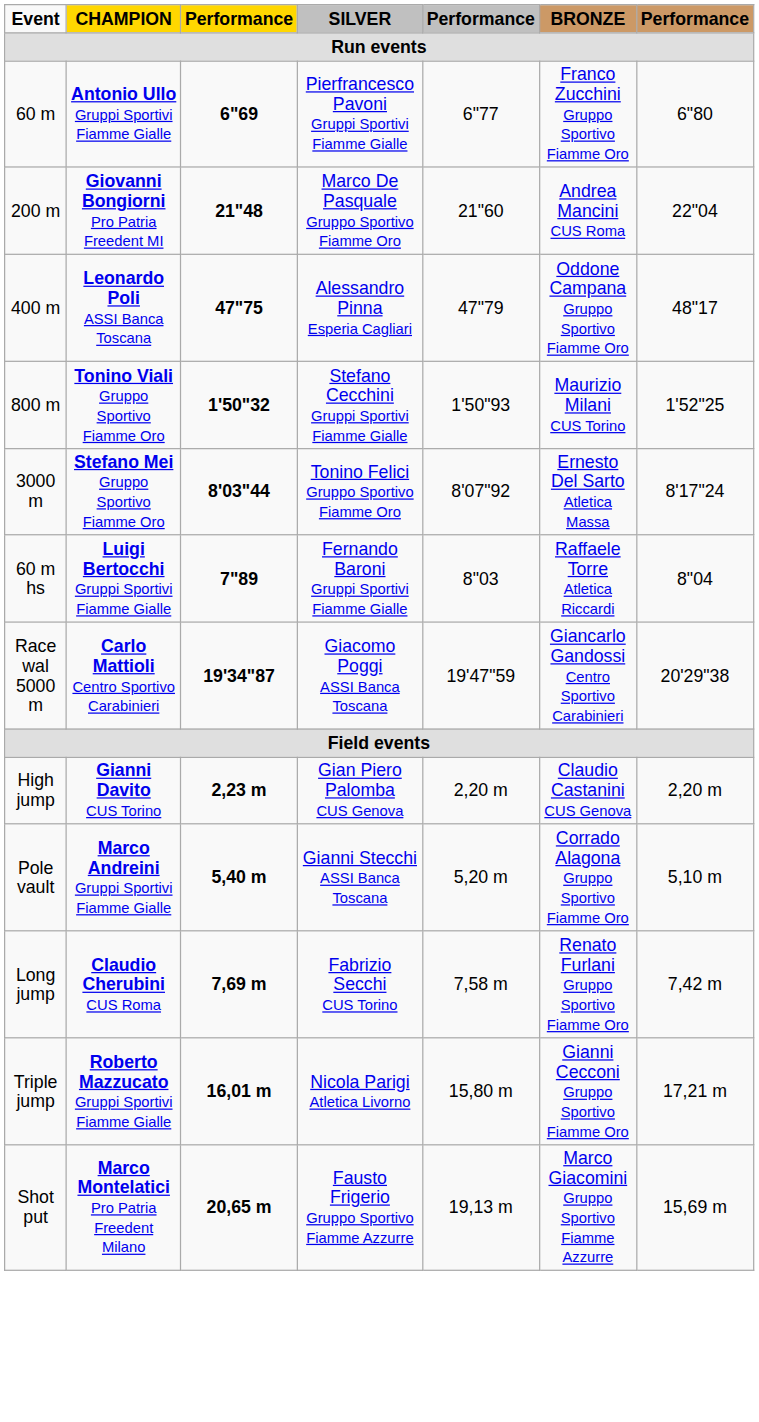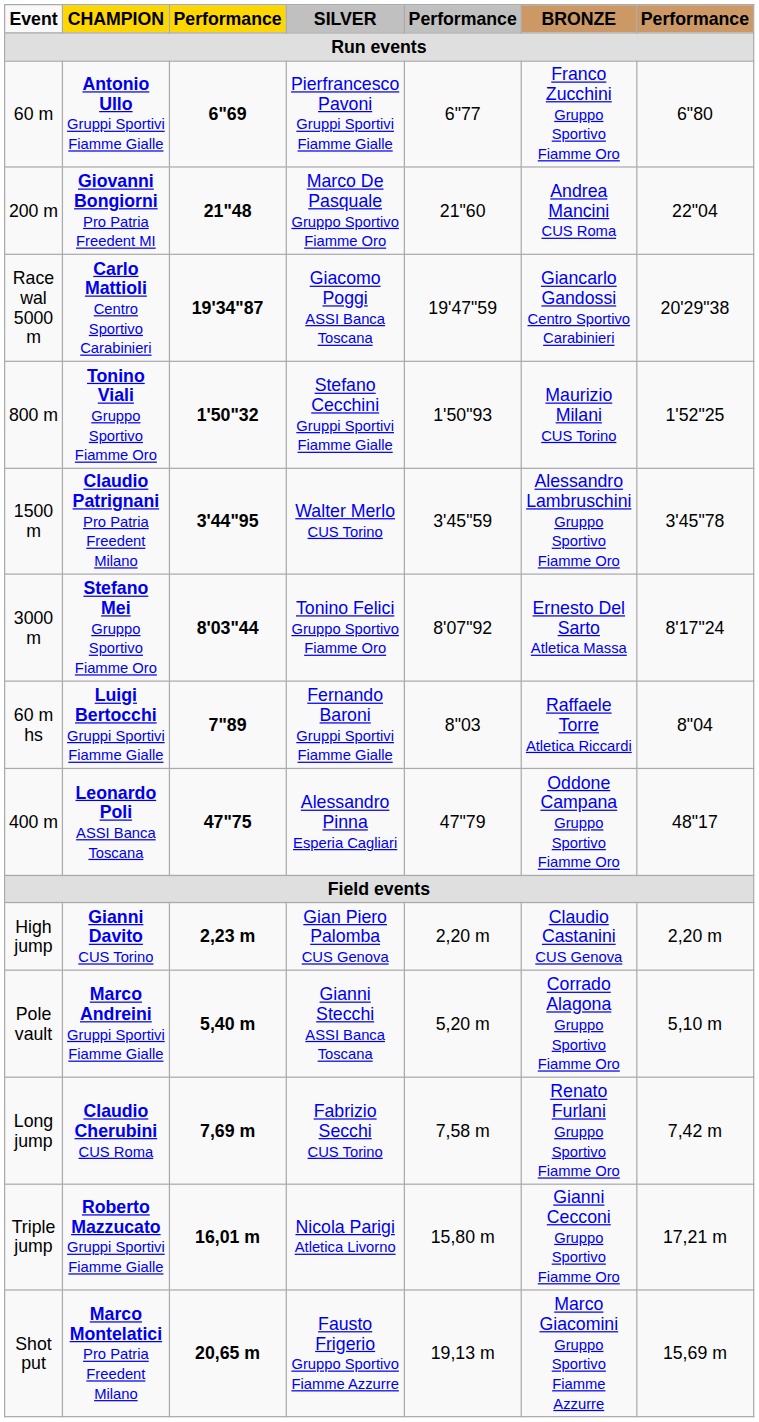rows swapped: 400 m <-> Race wal 5000 m
+ row: 1500 m | Claudio Patrignani Pro Patria Freedent Milano | 3'44"95 | Walter Merlo CUS Torino | 3'45"59 | Alessandro Lambruschini Gruppo Sportivo Fiamme Oro | 3'45"78
